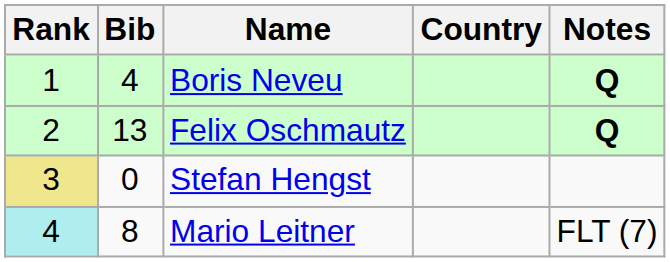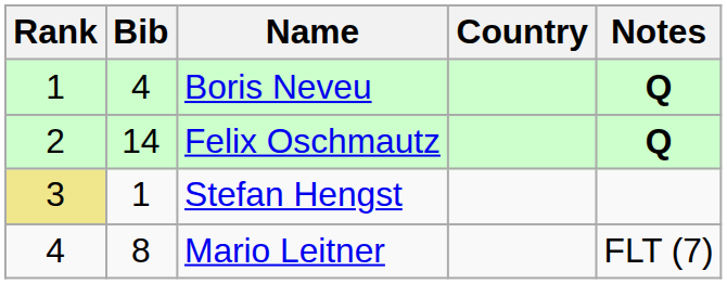Felix Oschmautz | Bib: 13 -> 14
Stefan Hengst | Bib: 0 -> 1
Mario Leitner | Rank: paleturquoise background -> no background
